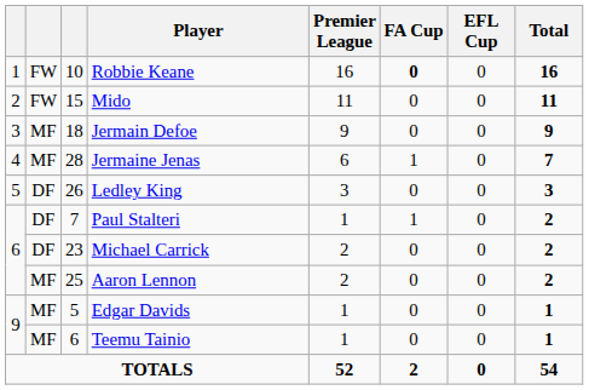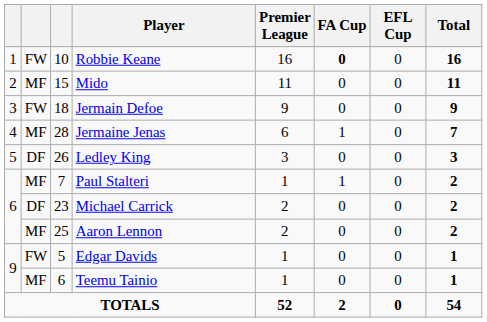Mido | column 2: FW -> MF
Jermain Defoe | column 2: MF -> FW
Paul Stalteri | column 2: DF -> MF
Edgar Davids | column 2: MF -> FW
